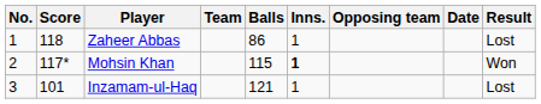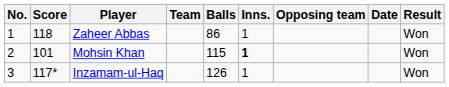Zaheer Abbas | Result: Lost -> Won
Mohsin Khan | Score: 117* -> 101
Inzamam-ul-Haq | Score: 101 -> 117*
Inzamam-ul-Haq | Balls: 121 -> 126
Inzamam-ul-Haq | Result: Lost -> Won
